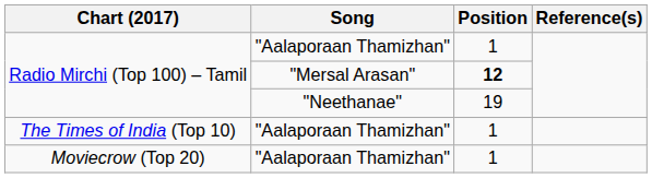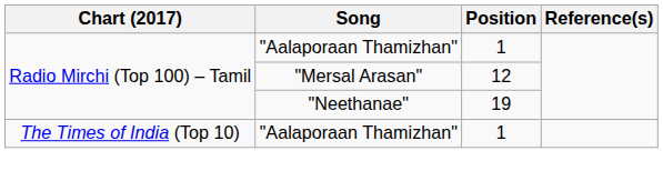Radio Mirchi (Top 100) – Tamil / "Mersal Arasan" | Position: bold -> normal
- row: Moviecrow (Top 20) | "Aalaporaan Thamizhan" | 1
